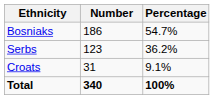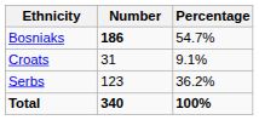Bosniaks | Number: normal -> bold
rows swapped: Serbs <-> Croats
